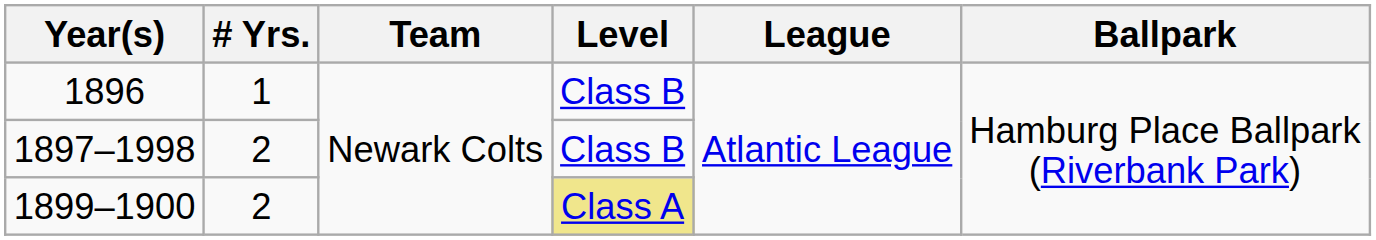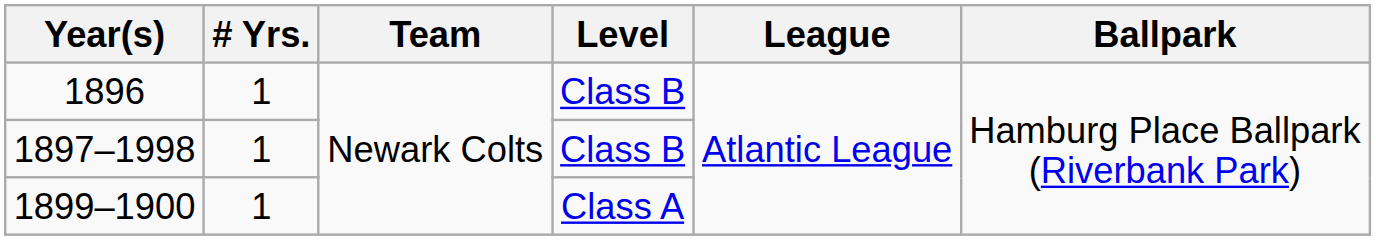1897–1998 | # Yrs.: 2 -> 1
1899–1900 | # Yrs.: 2 -> 1
1899–1900 | Level: khaki background -> no background
